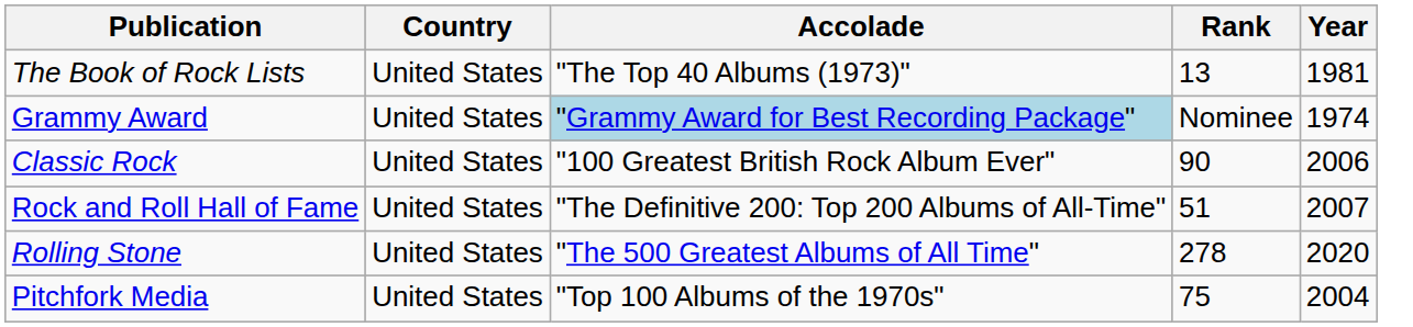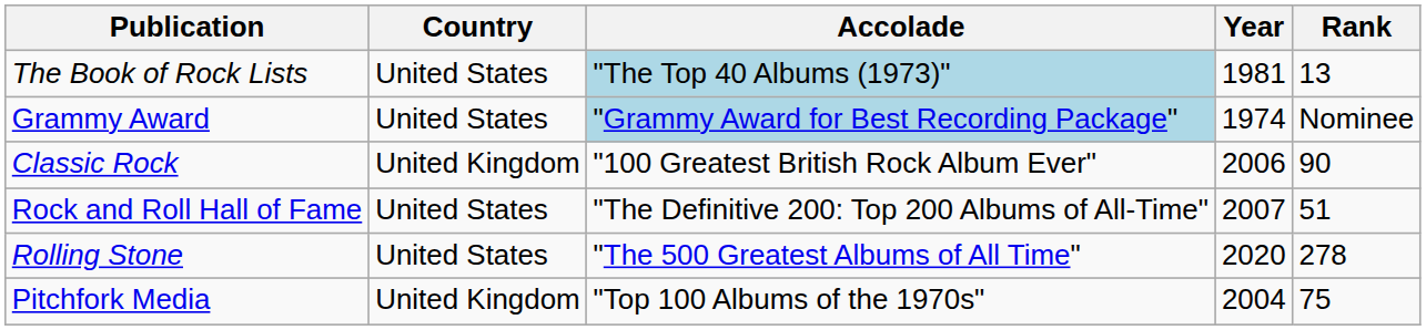columns swapped: Year <-> Rank
The Book of Rock Lists | Accolade: no background -> lightblue background
Classic Rock | Country: United States -> United Kingdom
Pitchfork Media | Country: United States -> United Kingdom
